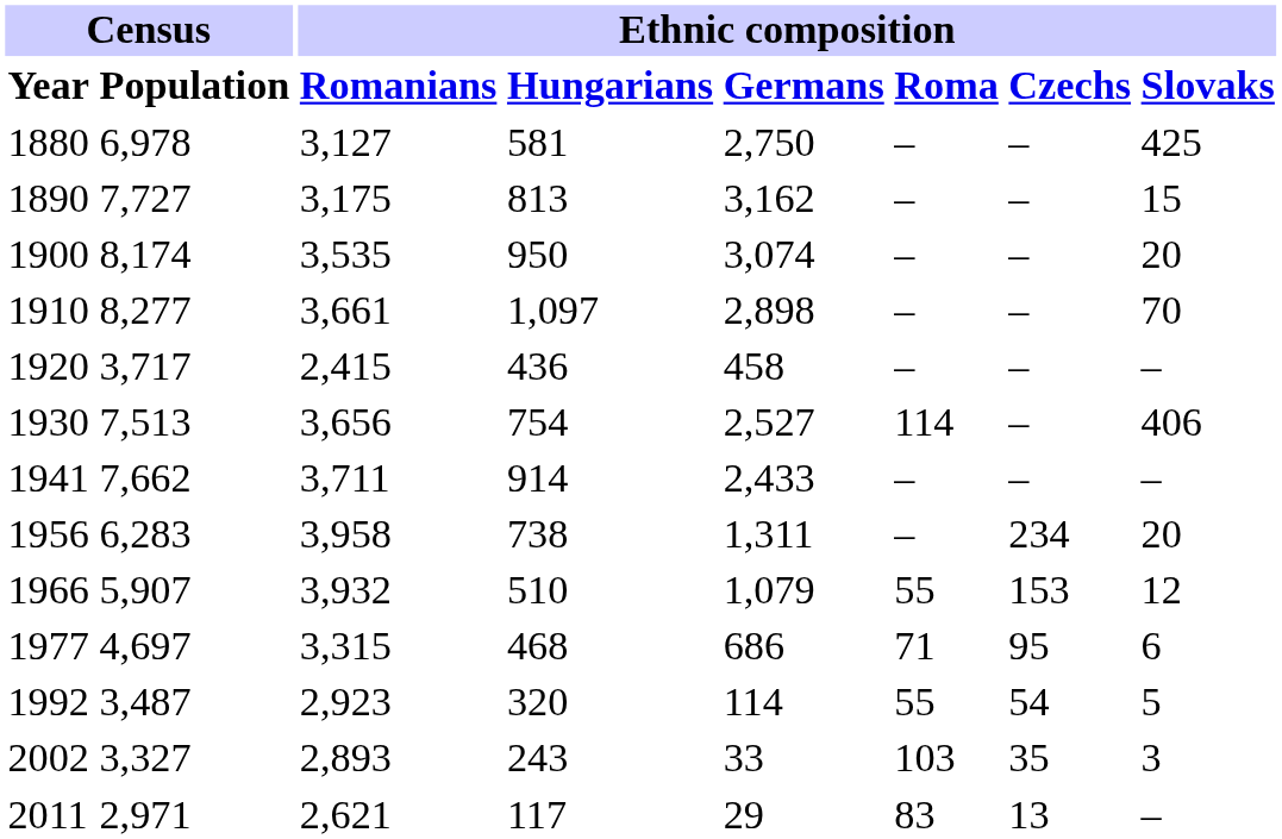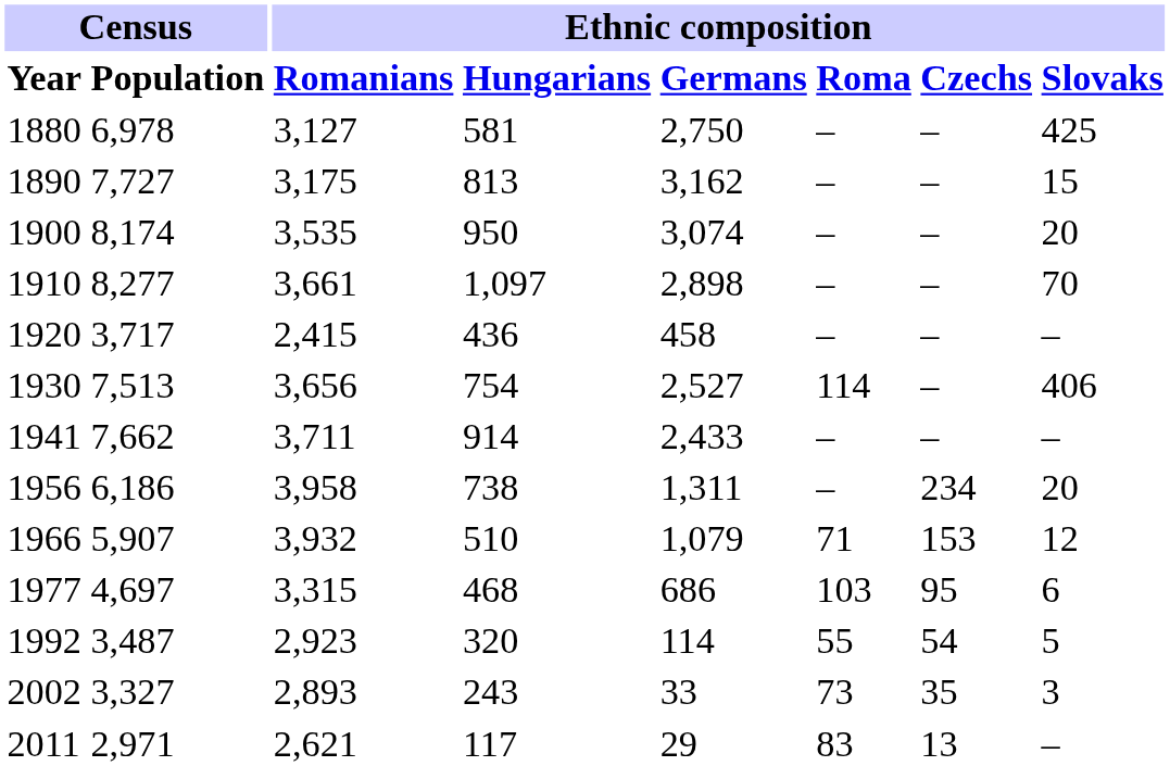1956 | Census / Population: 6,283 -> 6,186
1966 | Ethnic composition / Roma: 55 -> 71
1977 | Ethnic composition / Roma: 71 -> 103
2002 | Ethnic composition / Roma: 103 -> 73
